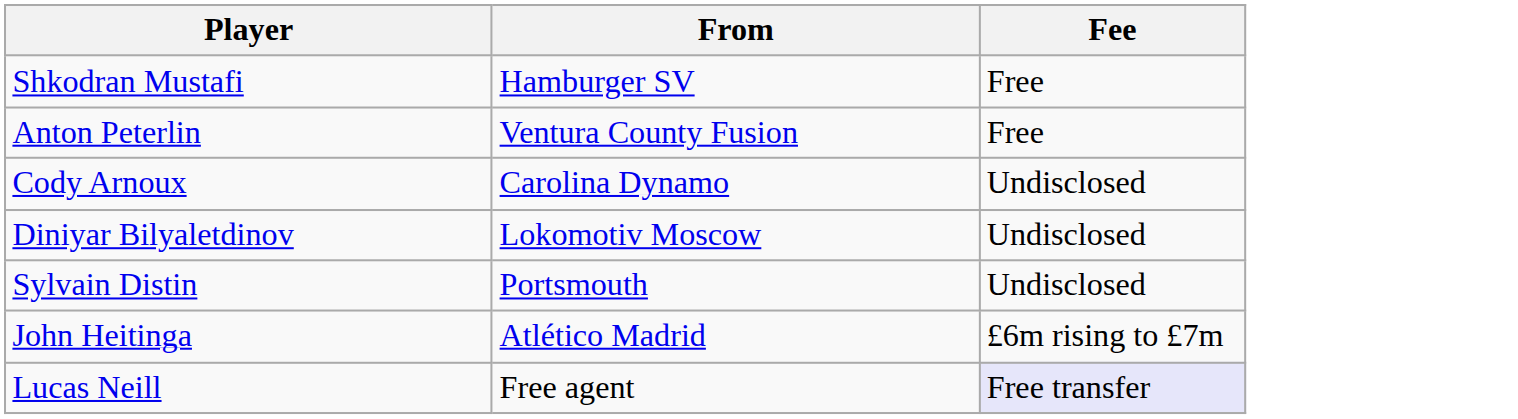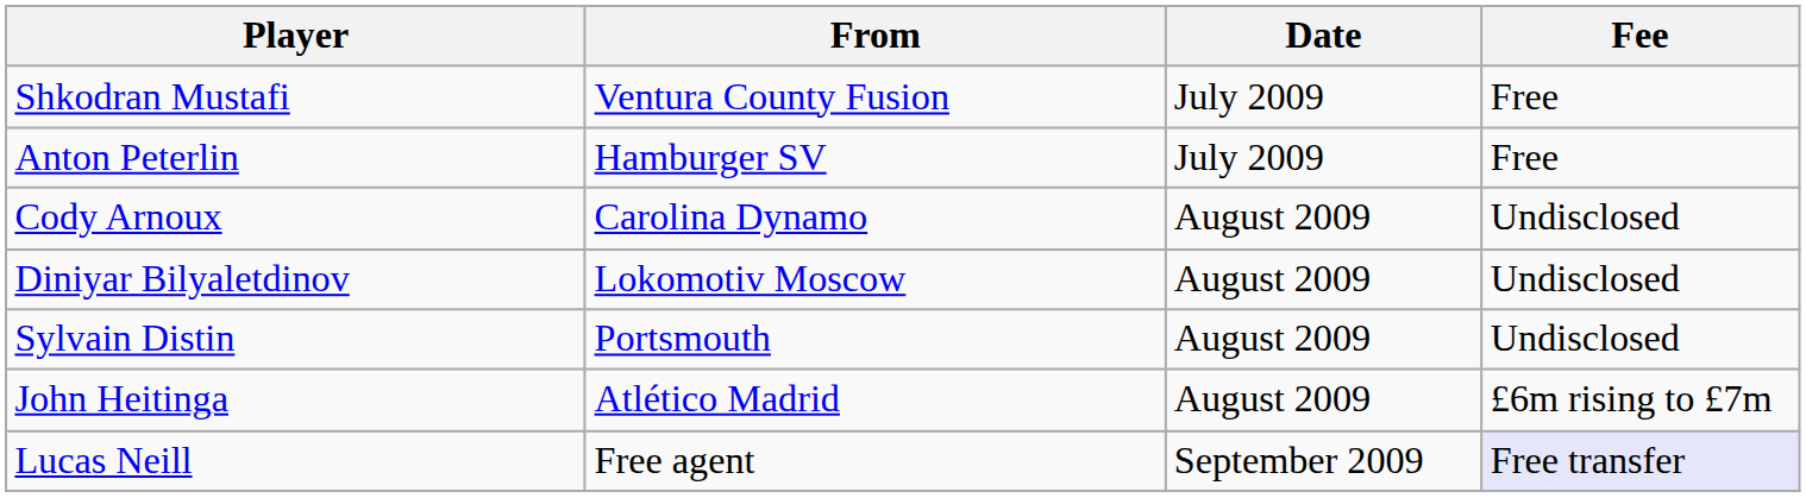+ column: Date | July 2009 | July 2009 | August 2009 | August 2009 | August 2009 | August 2009 | September 2009
Shkodran Mustafi | From: Hamburger SV -> Ventura County Fusion
Anton Peterlin | From: Ventura County Fusion -> Hamburger SV
